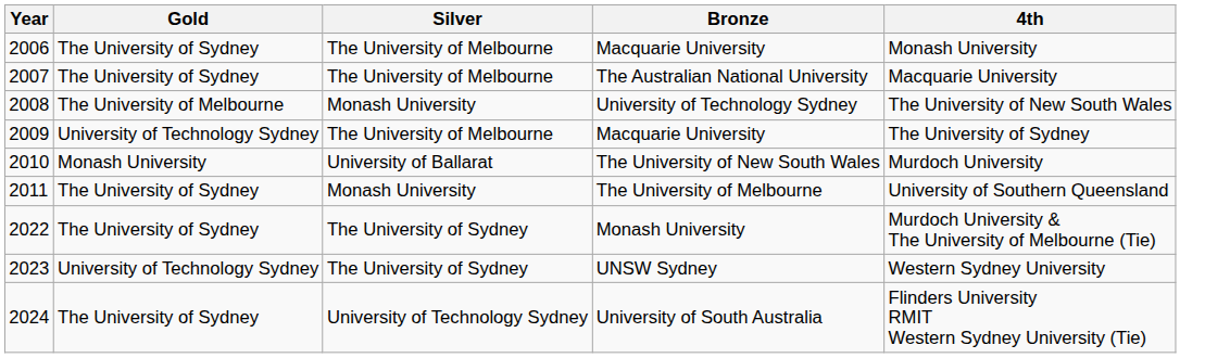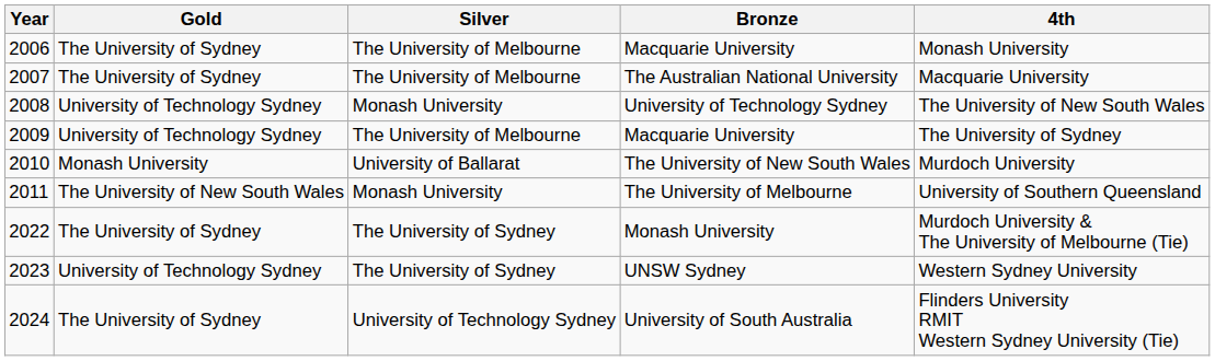2008 | Gold: The University of Melbourne -> University of Technology Sydney
2011 | Gold: The University of Sydney -> The University of New South Wales
